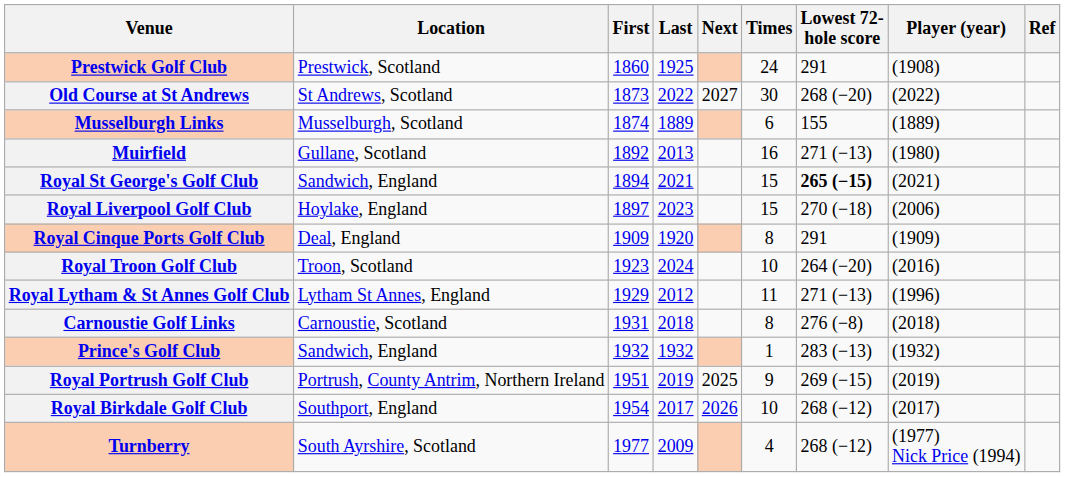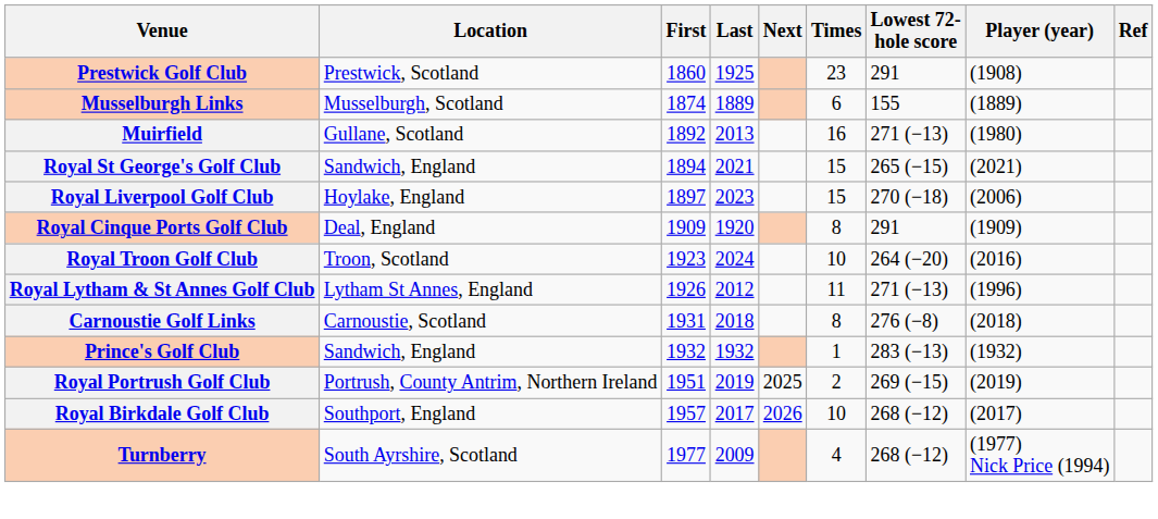Prestwick Golf Club | Times: 24 -> 23
- row: Old Course at St Andrews | St Andrews, Scotland | 1873 | 2022 | 2027 | 30 | 268 (−20) | (2022)
Royal St George's Golf Club | Lowest 72- hole score: bold -> normal
Royal Lytham & St Annes Golf Club | First: 1929 -> 1926
Royal Portrush Golf Club | Times: 9 -> 2
Royal Birkdale Golf Club | First: 1954 -> 1957
